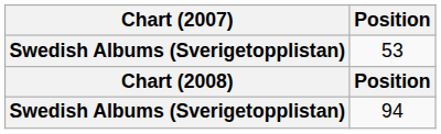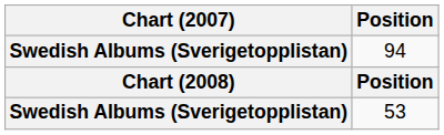rows swapped: 53 <-> 94
